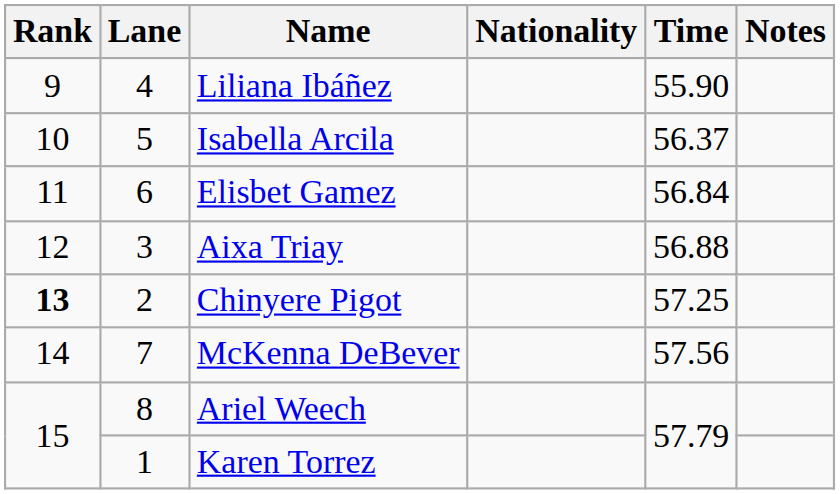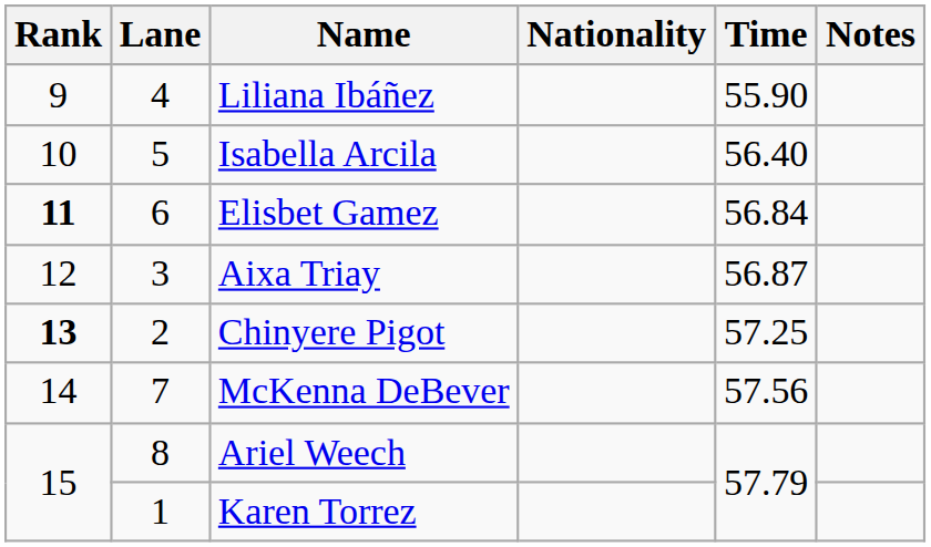Isabella Arcila | Time: 56.37 -> 56.40
Elisbet Gamez | Rank: normal -> bold
Aixa Triay | Time: 56.88 -> 56.87
